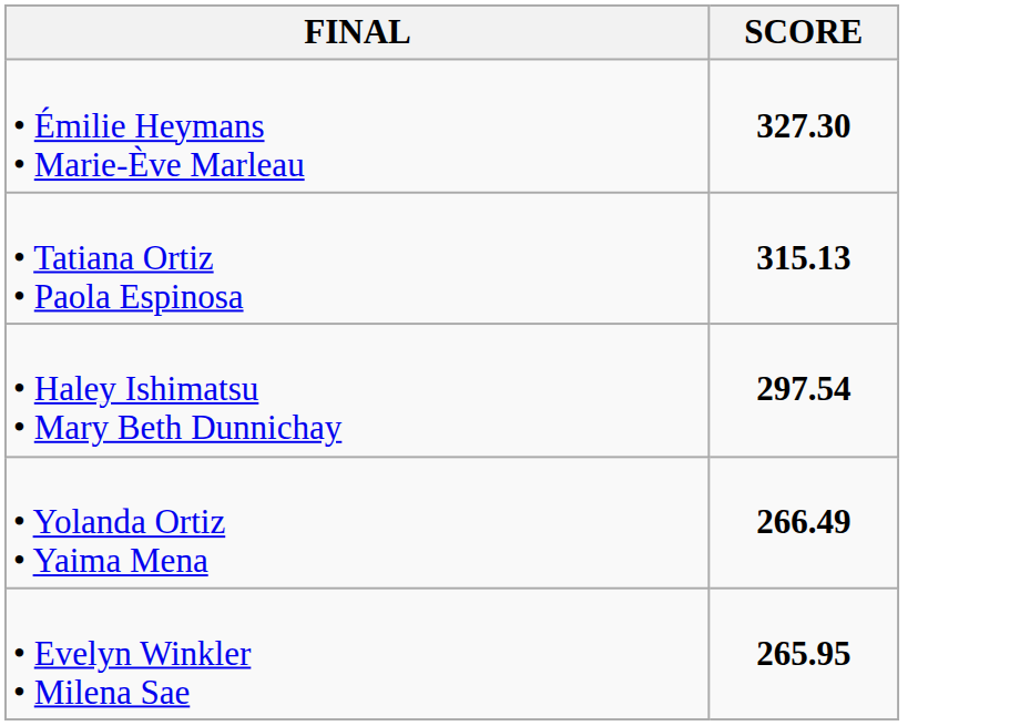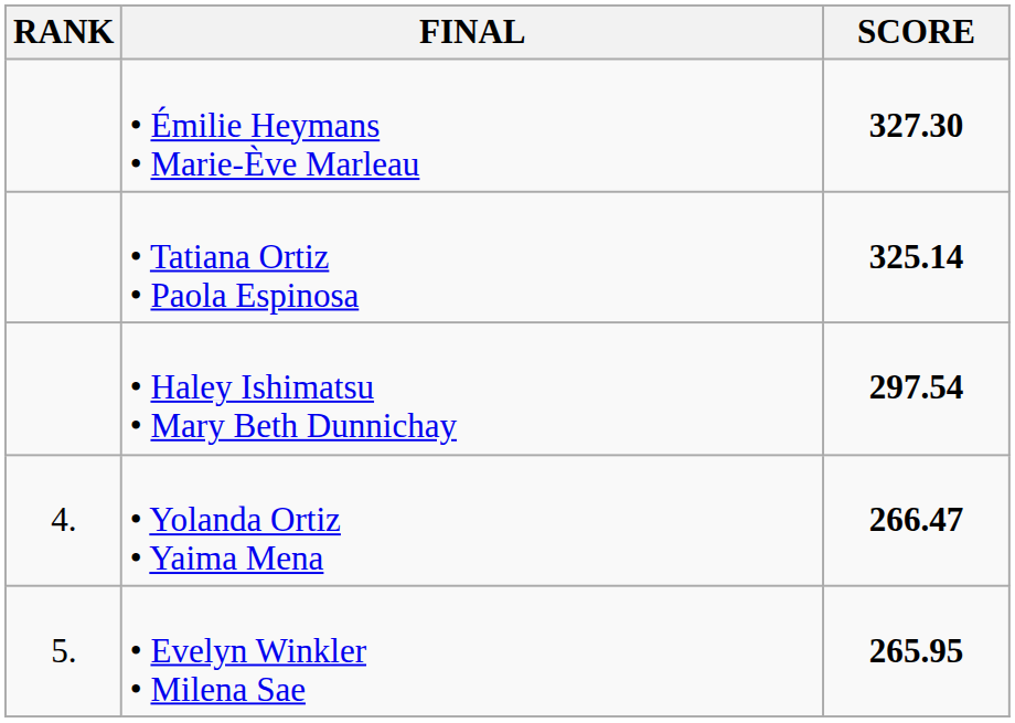+ column: RANK | 4. | 5.
• Tatiana Ortiz • Paola Espinosa | SCORE: 315.13 -> 325.14
• Yolanda Ortiz • Yaima Mena | SCORE: 266.49 -> 266.47
